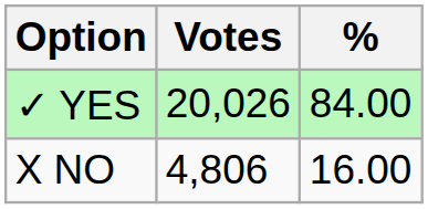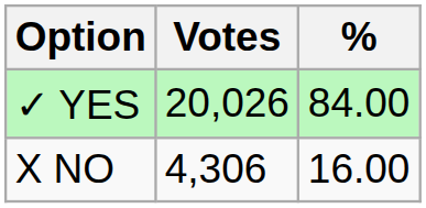X NO | Votes: 4,806 -> 4,306
